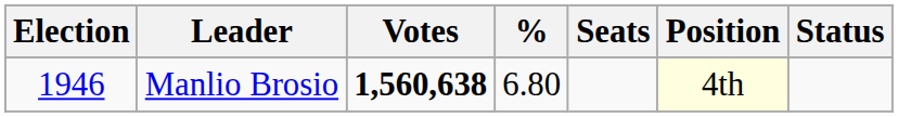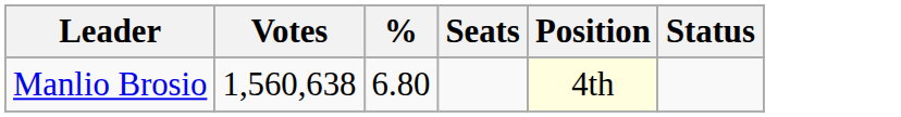- column: Election | 1946
Manlio Brosio | Votes: bold -> normal
